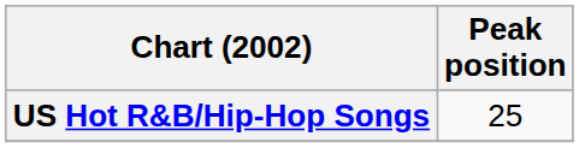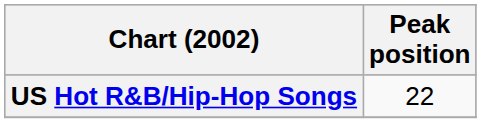US Hot R&B/Hip-Hop Songs | Peak position: 25 -> 22
